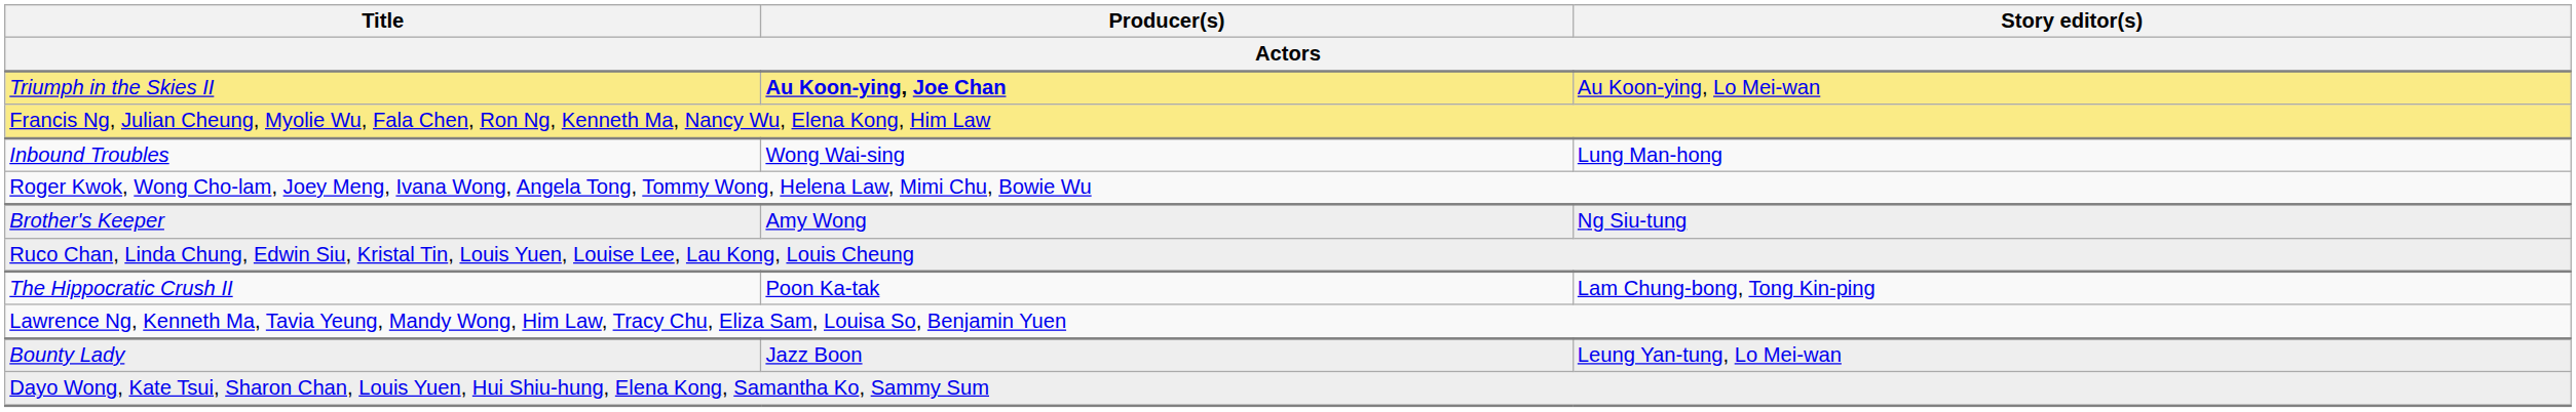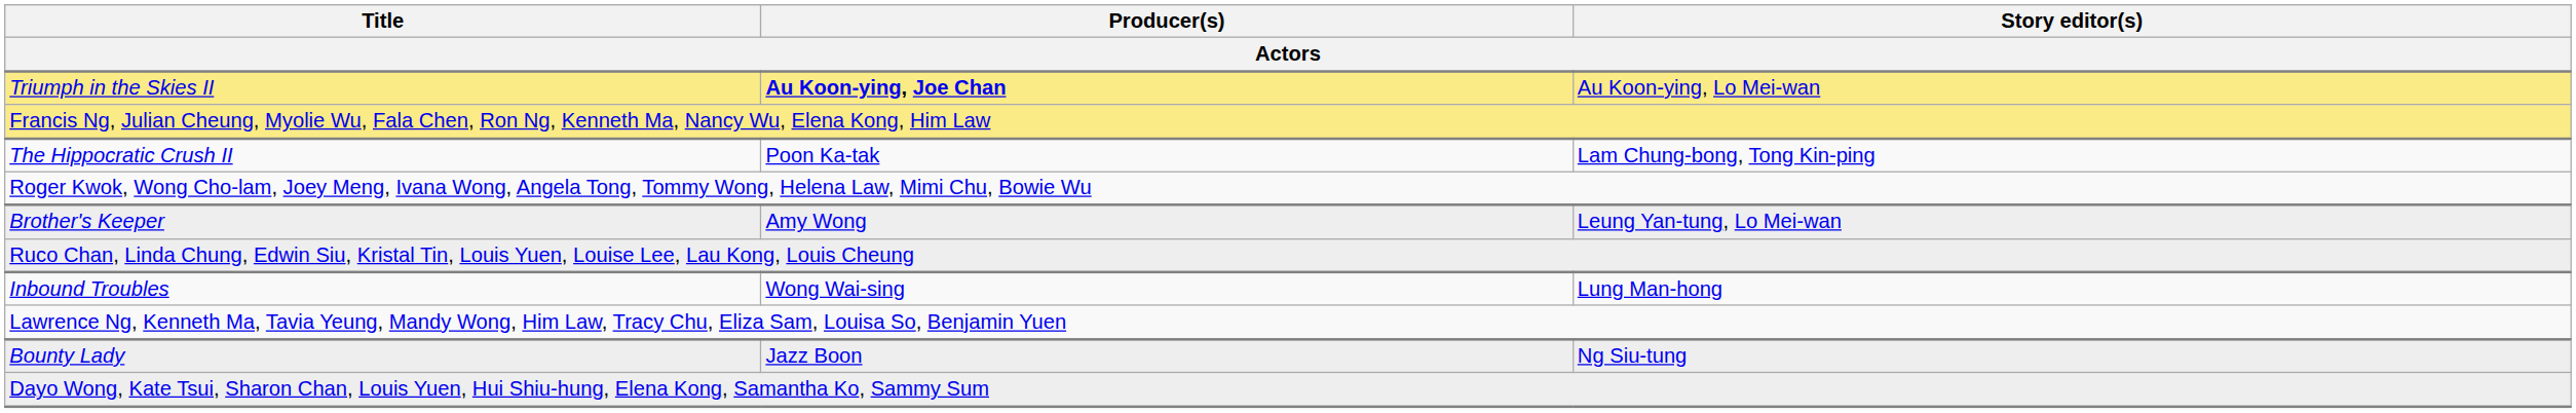rows swapped: Inbound Troubles <-> The Hippocratic Crush II
Brother's Keeper | Story editor(s): Ng Siu-tung -> Leung Yan-tung, Lo Mei-wan
Bounty Lady | Story editor(s): Leung Yan-tung, Lo Mei-wan -> Ng Siu-tung
